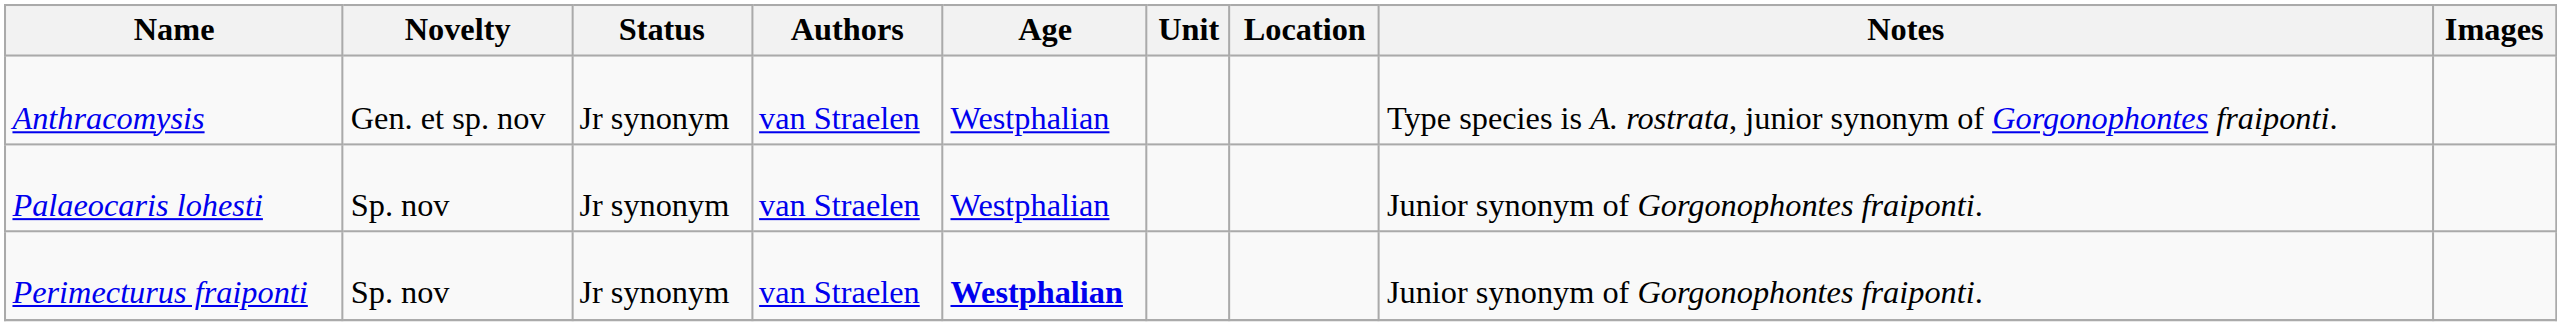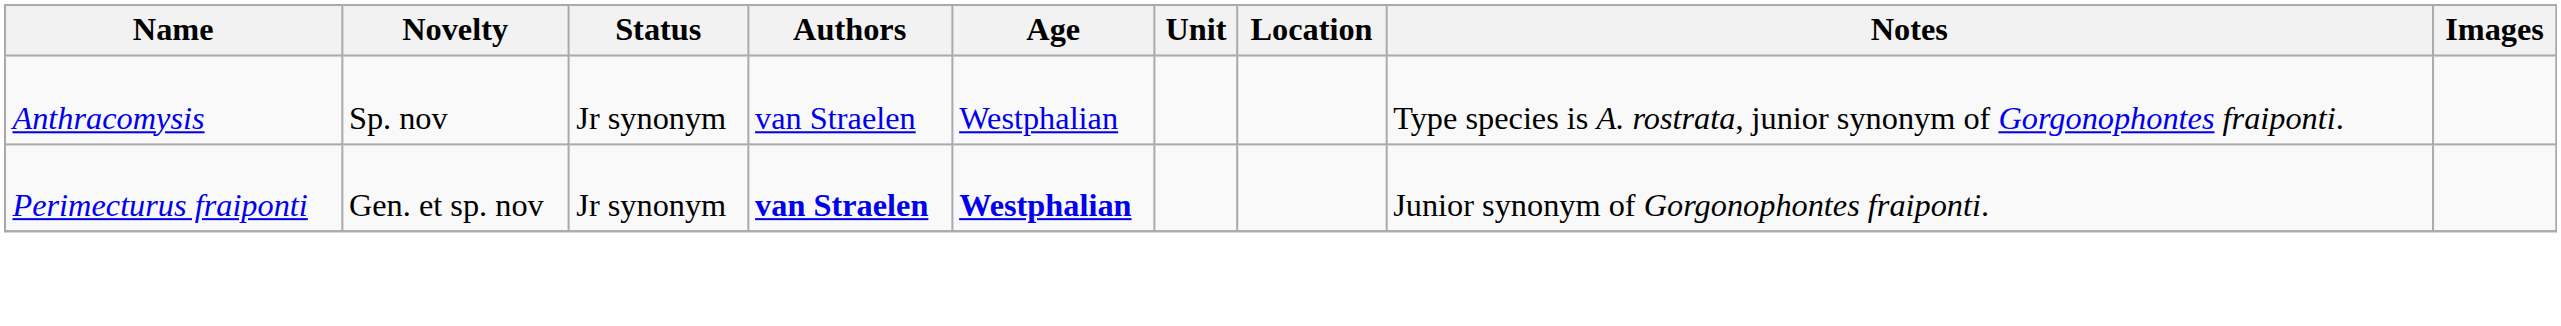Anthracomysis | Novelty: Gen. et sp. nov -> Sp. nov
- row: Palaeocaris lohesti | Sp. nov | Jr synonym | van Straelen | Westphalian | Junior synonym of Gorgonophontes fraiponti.
Perimecturus fraiponti | Novelty: Sp. nov -> Gen. et sp. nov
Perimecturus fraiponti | Authors: normal -> bold
